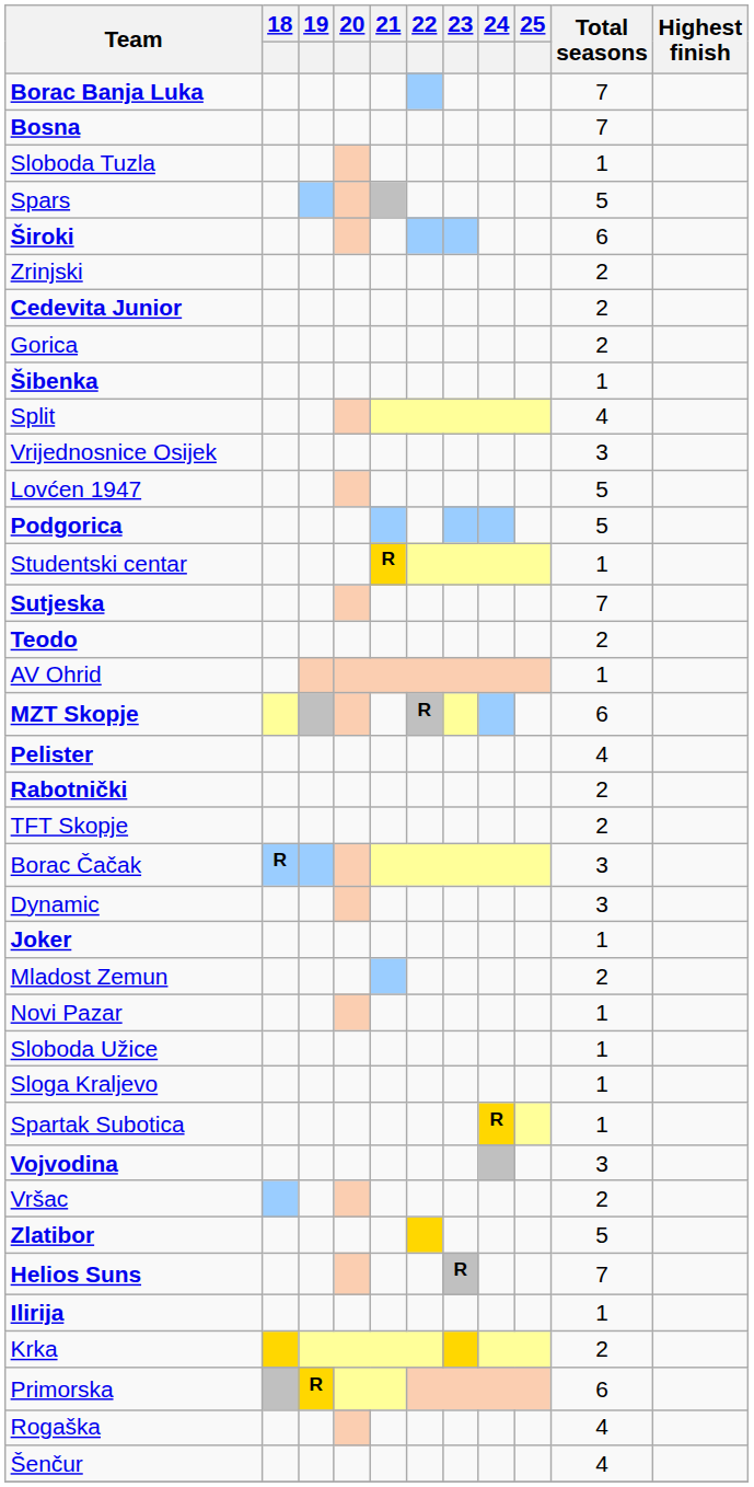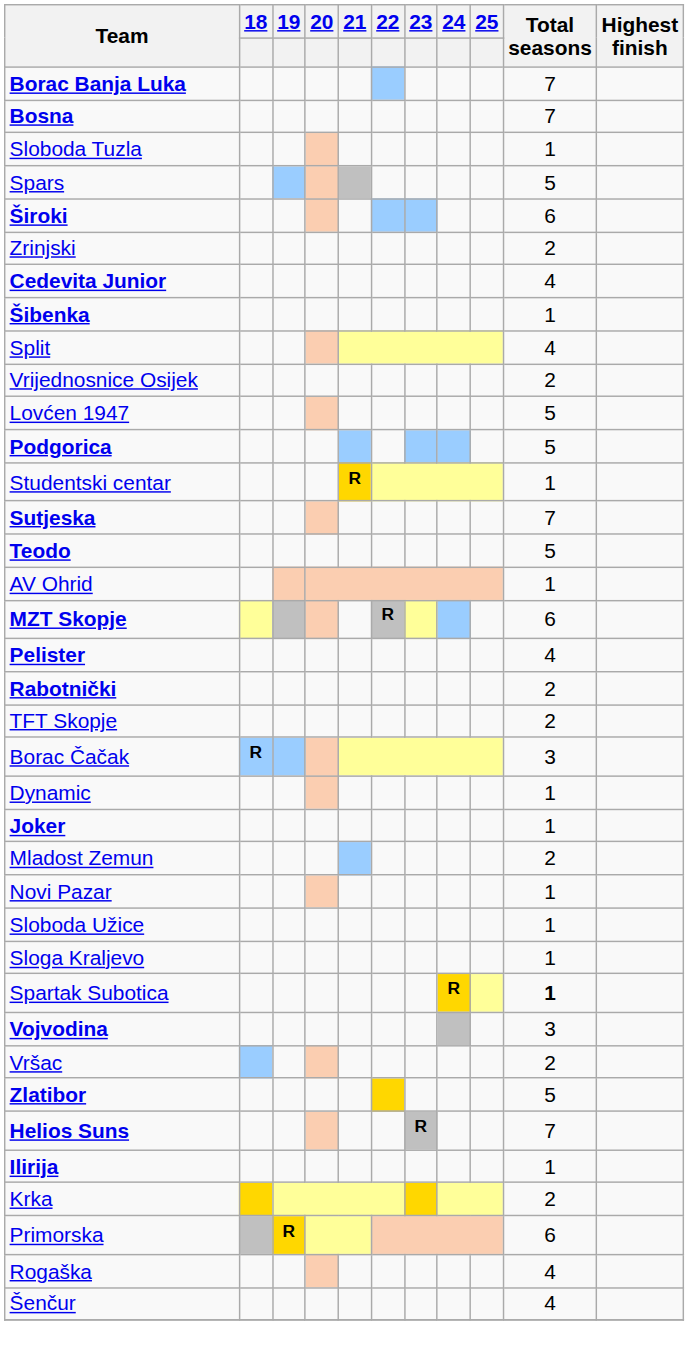Cedevita Junior | Total seasons: 2 -> 4
- row: Gorica | 2
Vrijednosnice Osijek | Total seasons: 3 -> 2
Teodo | Total seasons: 2 -> 5
Dynamic | Total seasons: 3 -> 1
Spartak Subotica | Total seasons: normal -> bold
